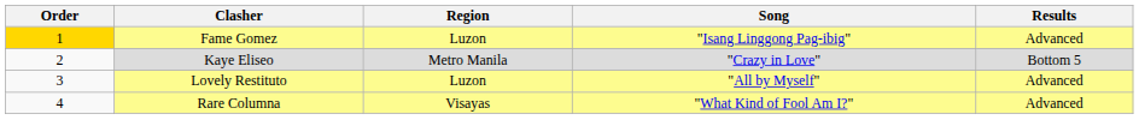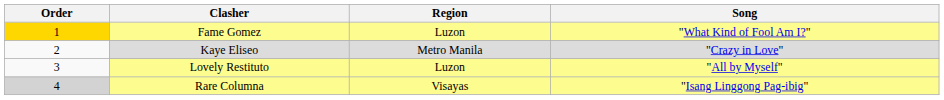- column: Results | Advanced | Bottom 5 | Advanced | Advanced
Fame Gomez | Song: "Isang Linggong Pag-ibig" -> "What Kind of Fool Am I?"
Rare Columna | Order: no background -> lightgrey background
Rare Columna | Song: "What Kind of Fool Am I?" -> "Isang Linggong Pag-ibig"
